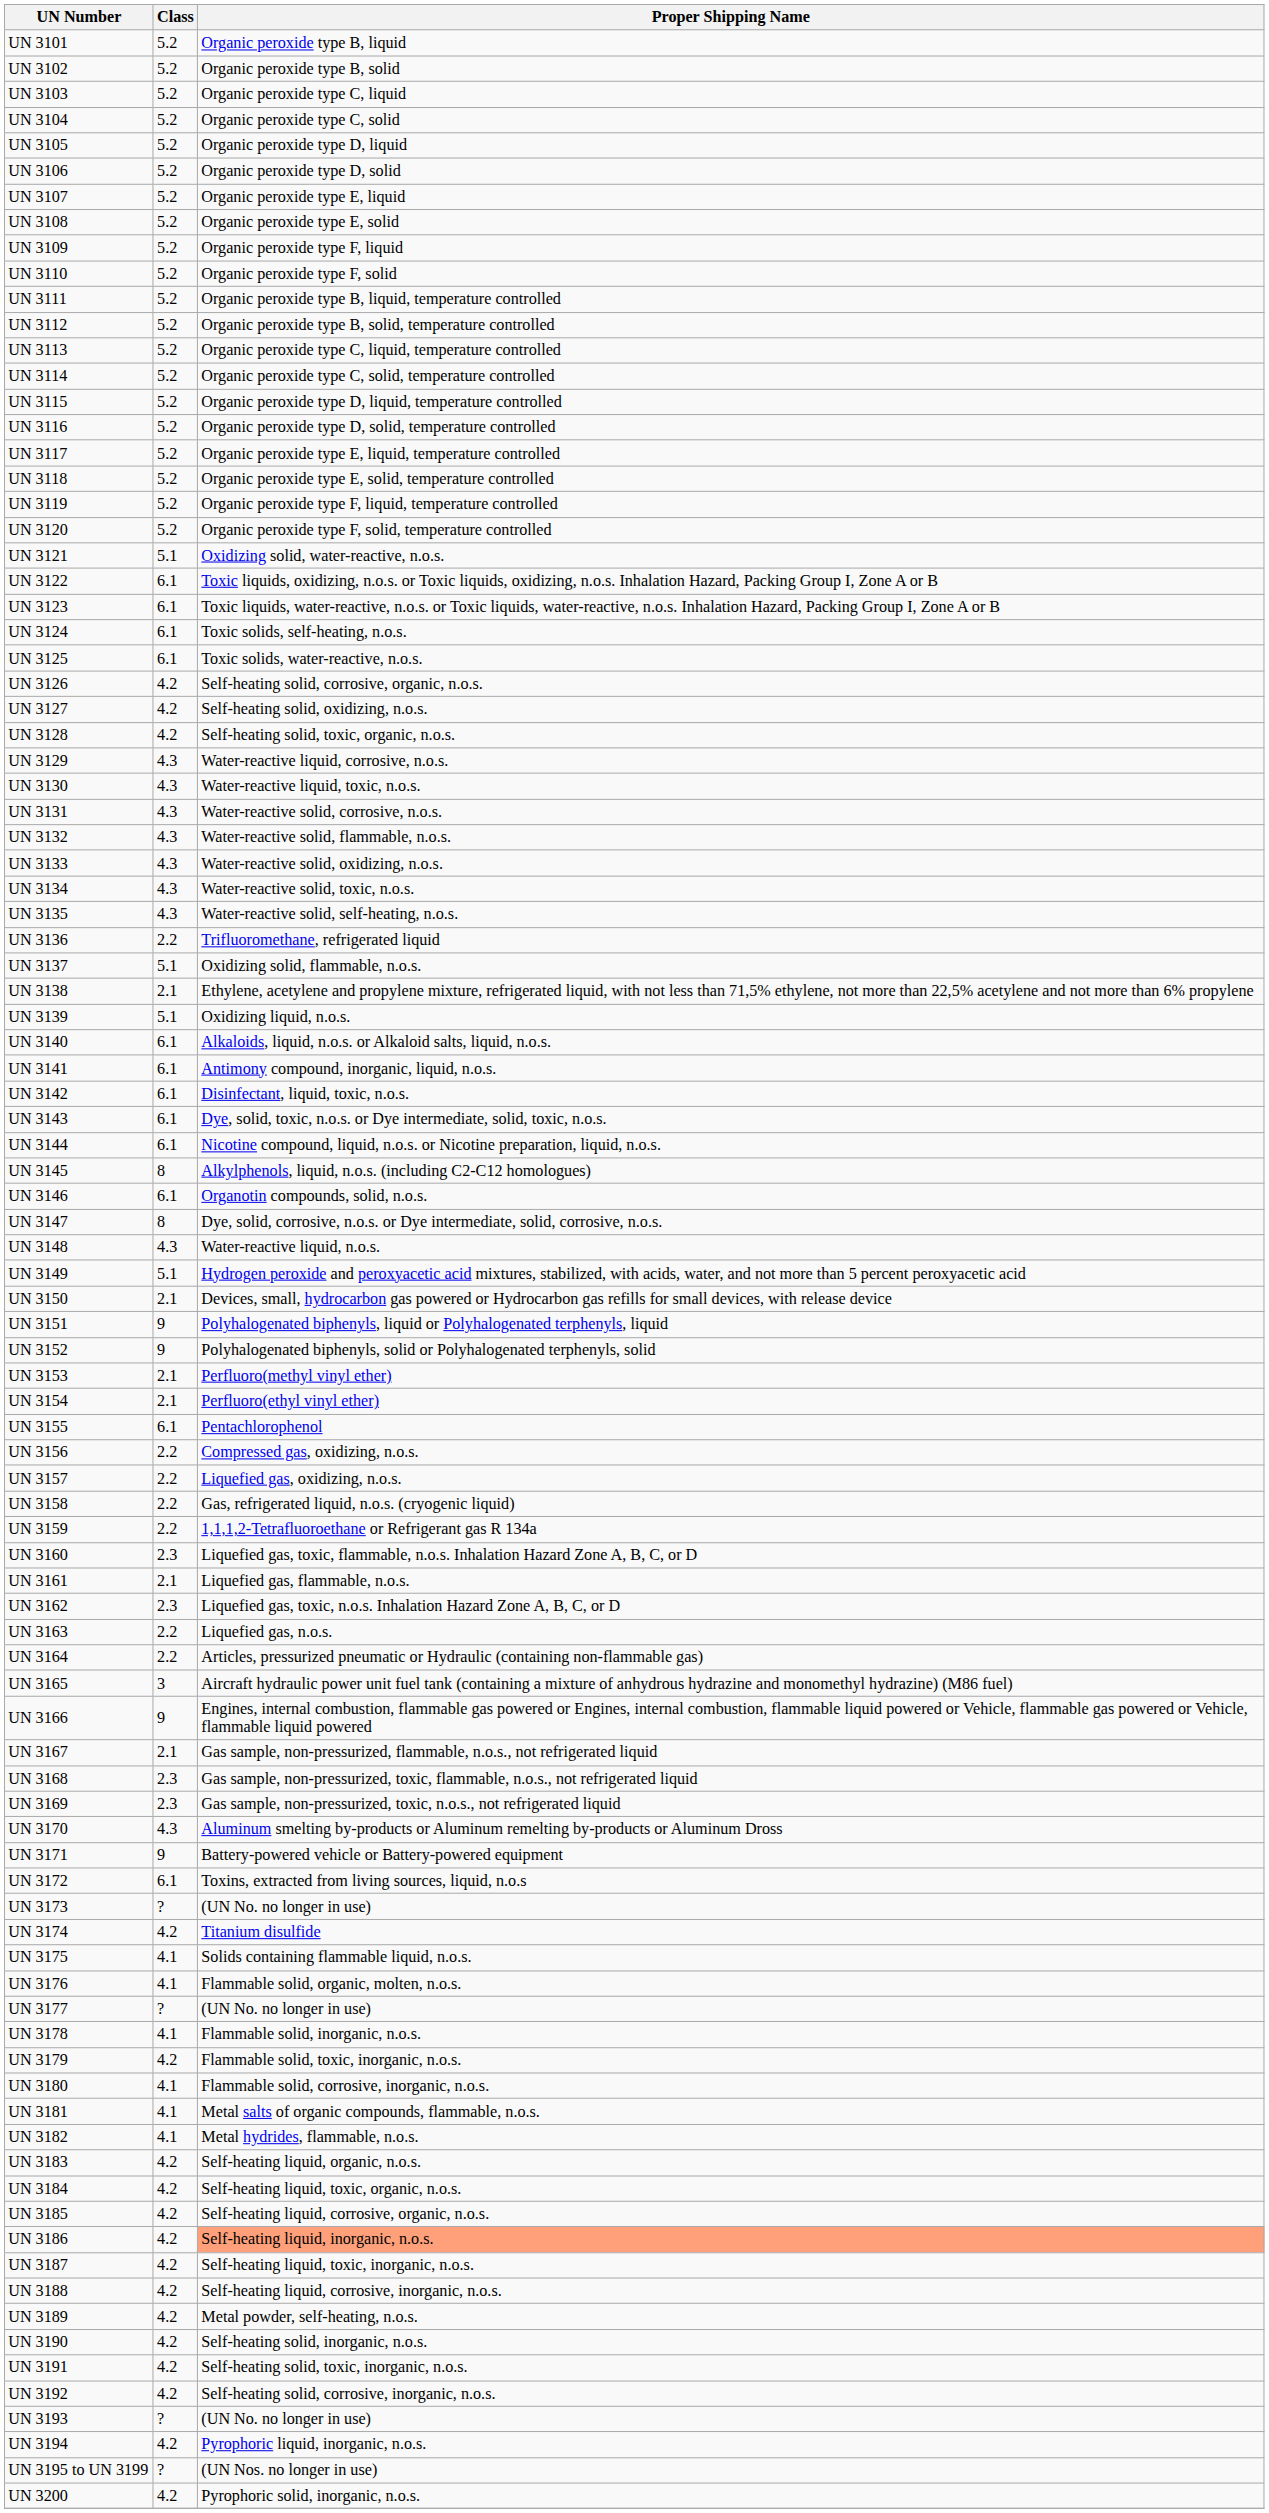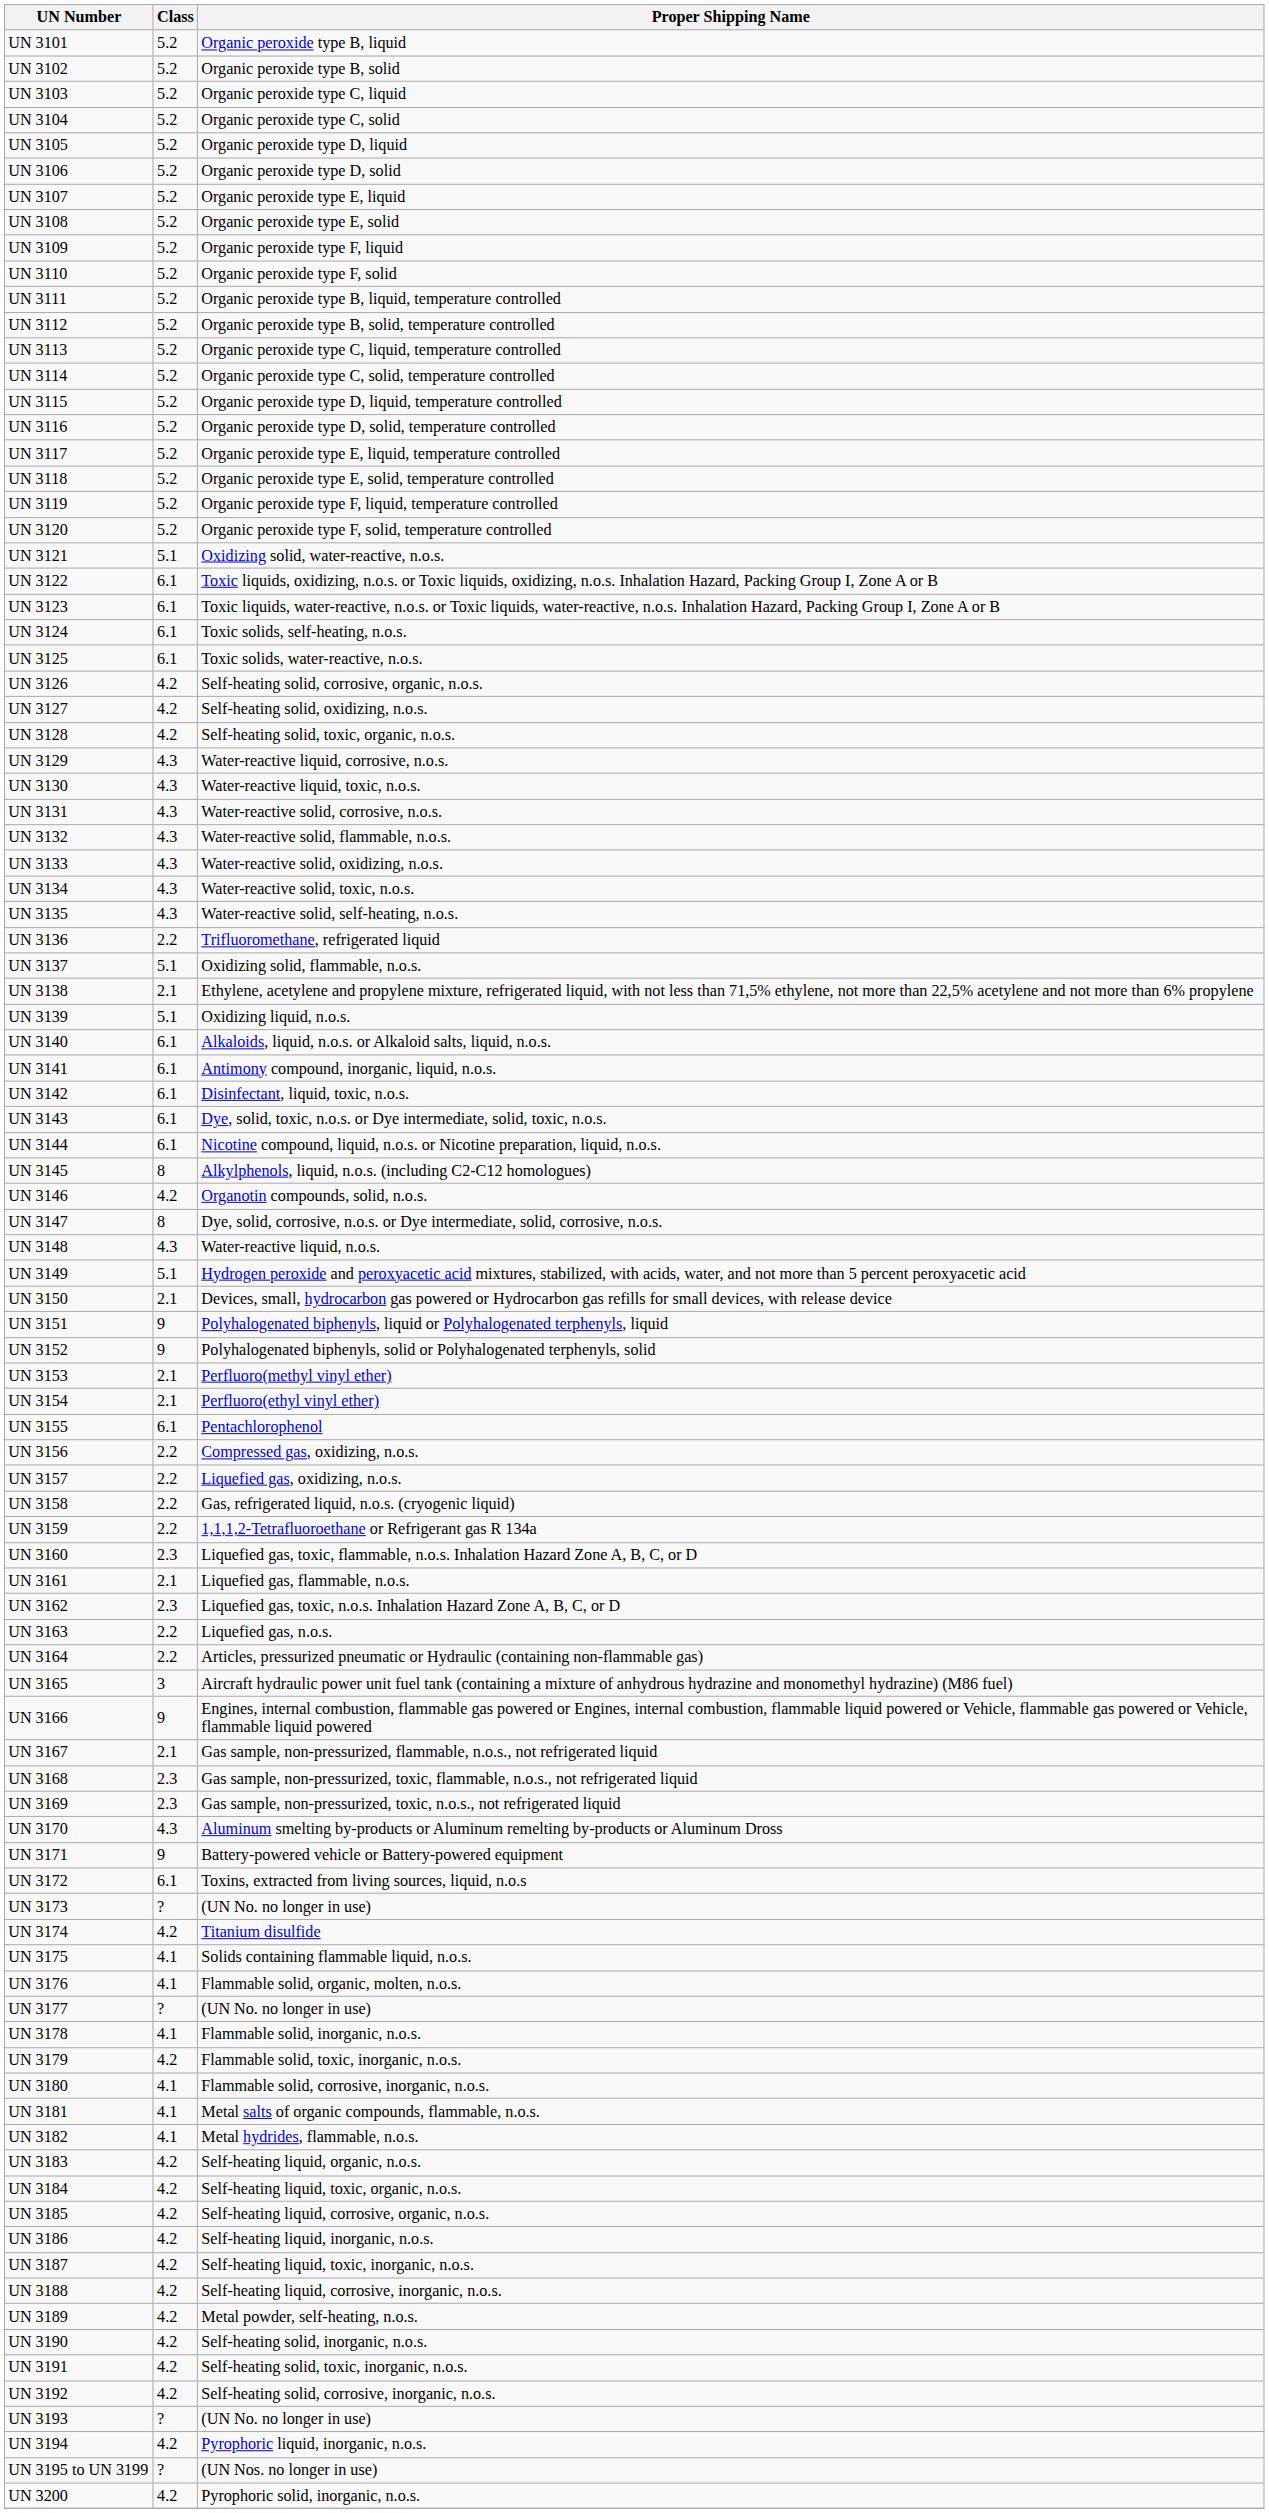UN 3146 | Class: 6.1 -> 4.2
UN 3186 | Proper Shipping Name: lightsalmon background -> no background
